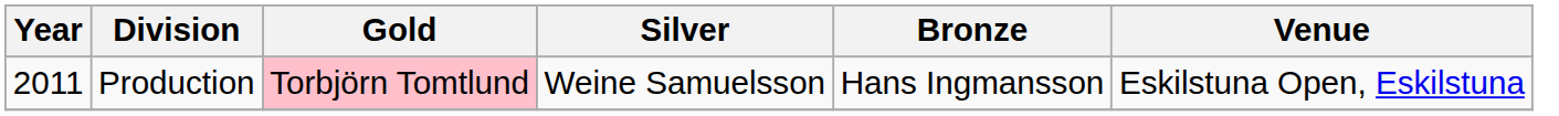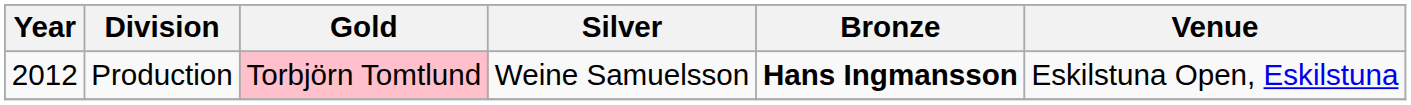Production | Year: 2011 -> 2012
Production | Bronze: normal -> bold
